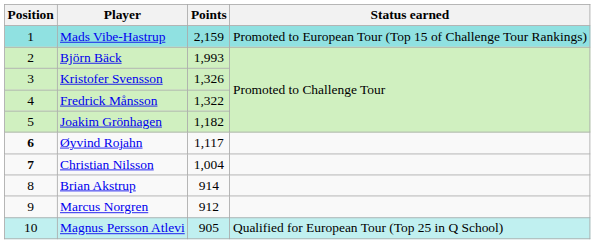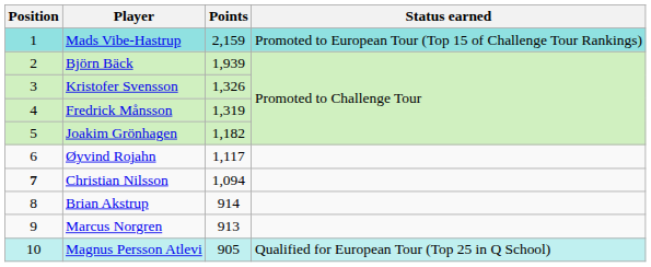Björn Bäck | Points: 1,993 -> 1,939
Fredrick Månsson | Points: 1,322 -> 1,319
Øyvind Rojahn | Position: bold -> normal
Christian Nilsson | Points: 1,004 -> 1,094
Marcus Norgren | Points: 912 -> 913
